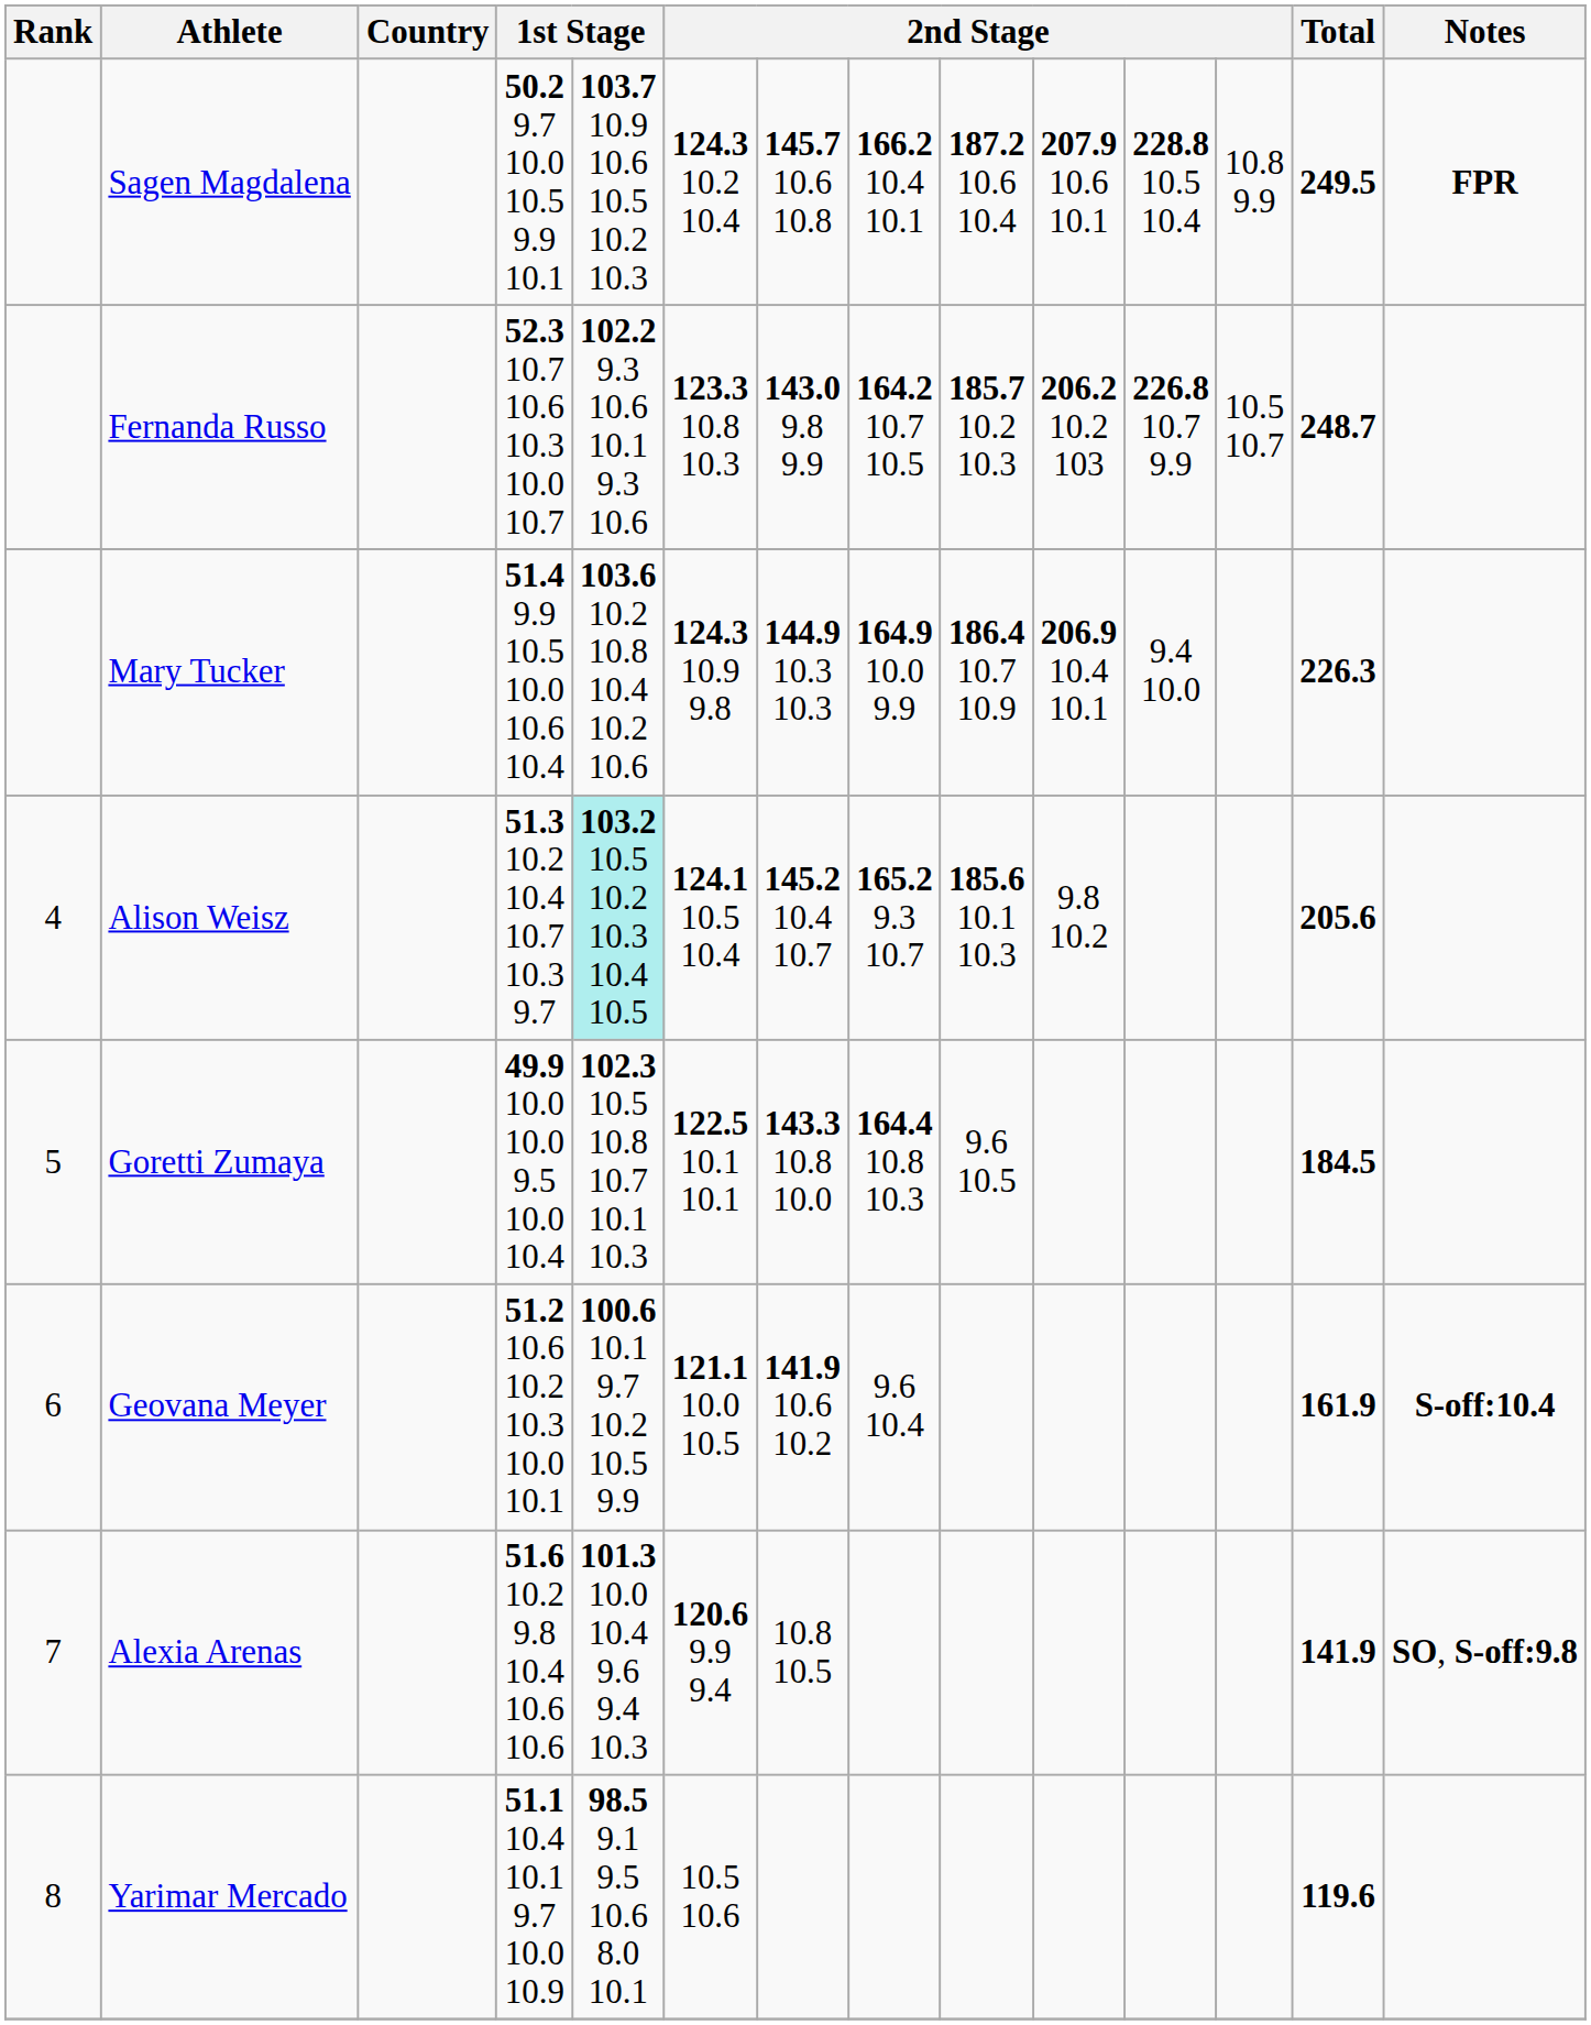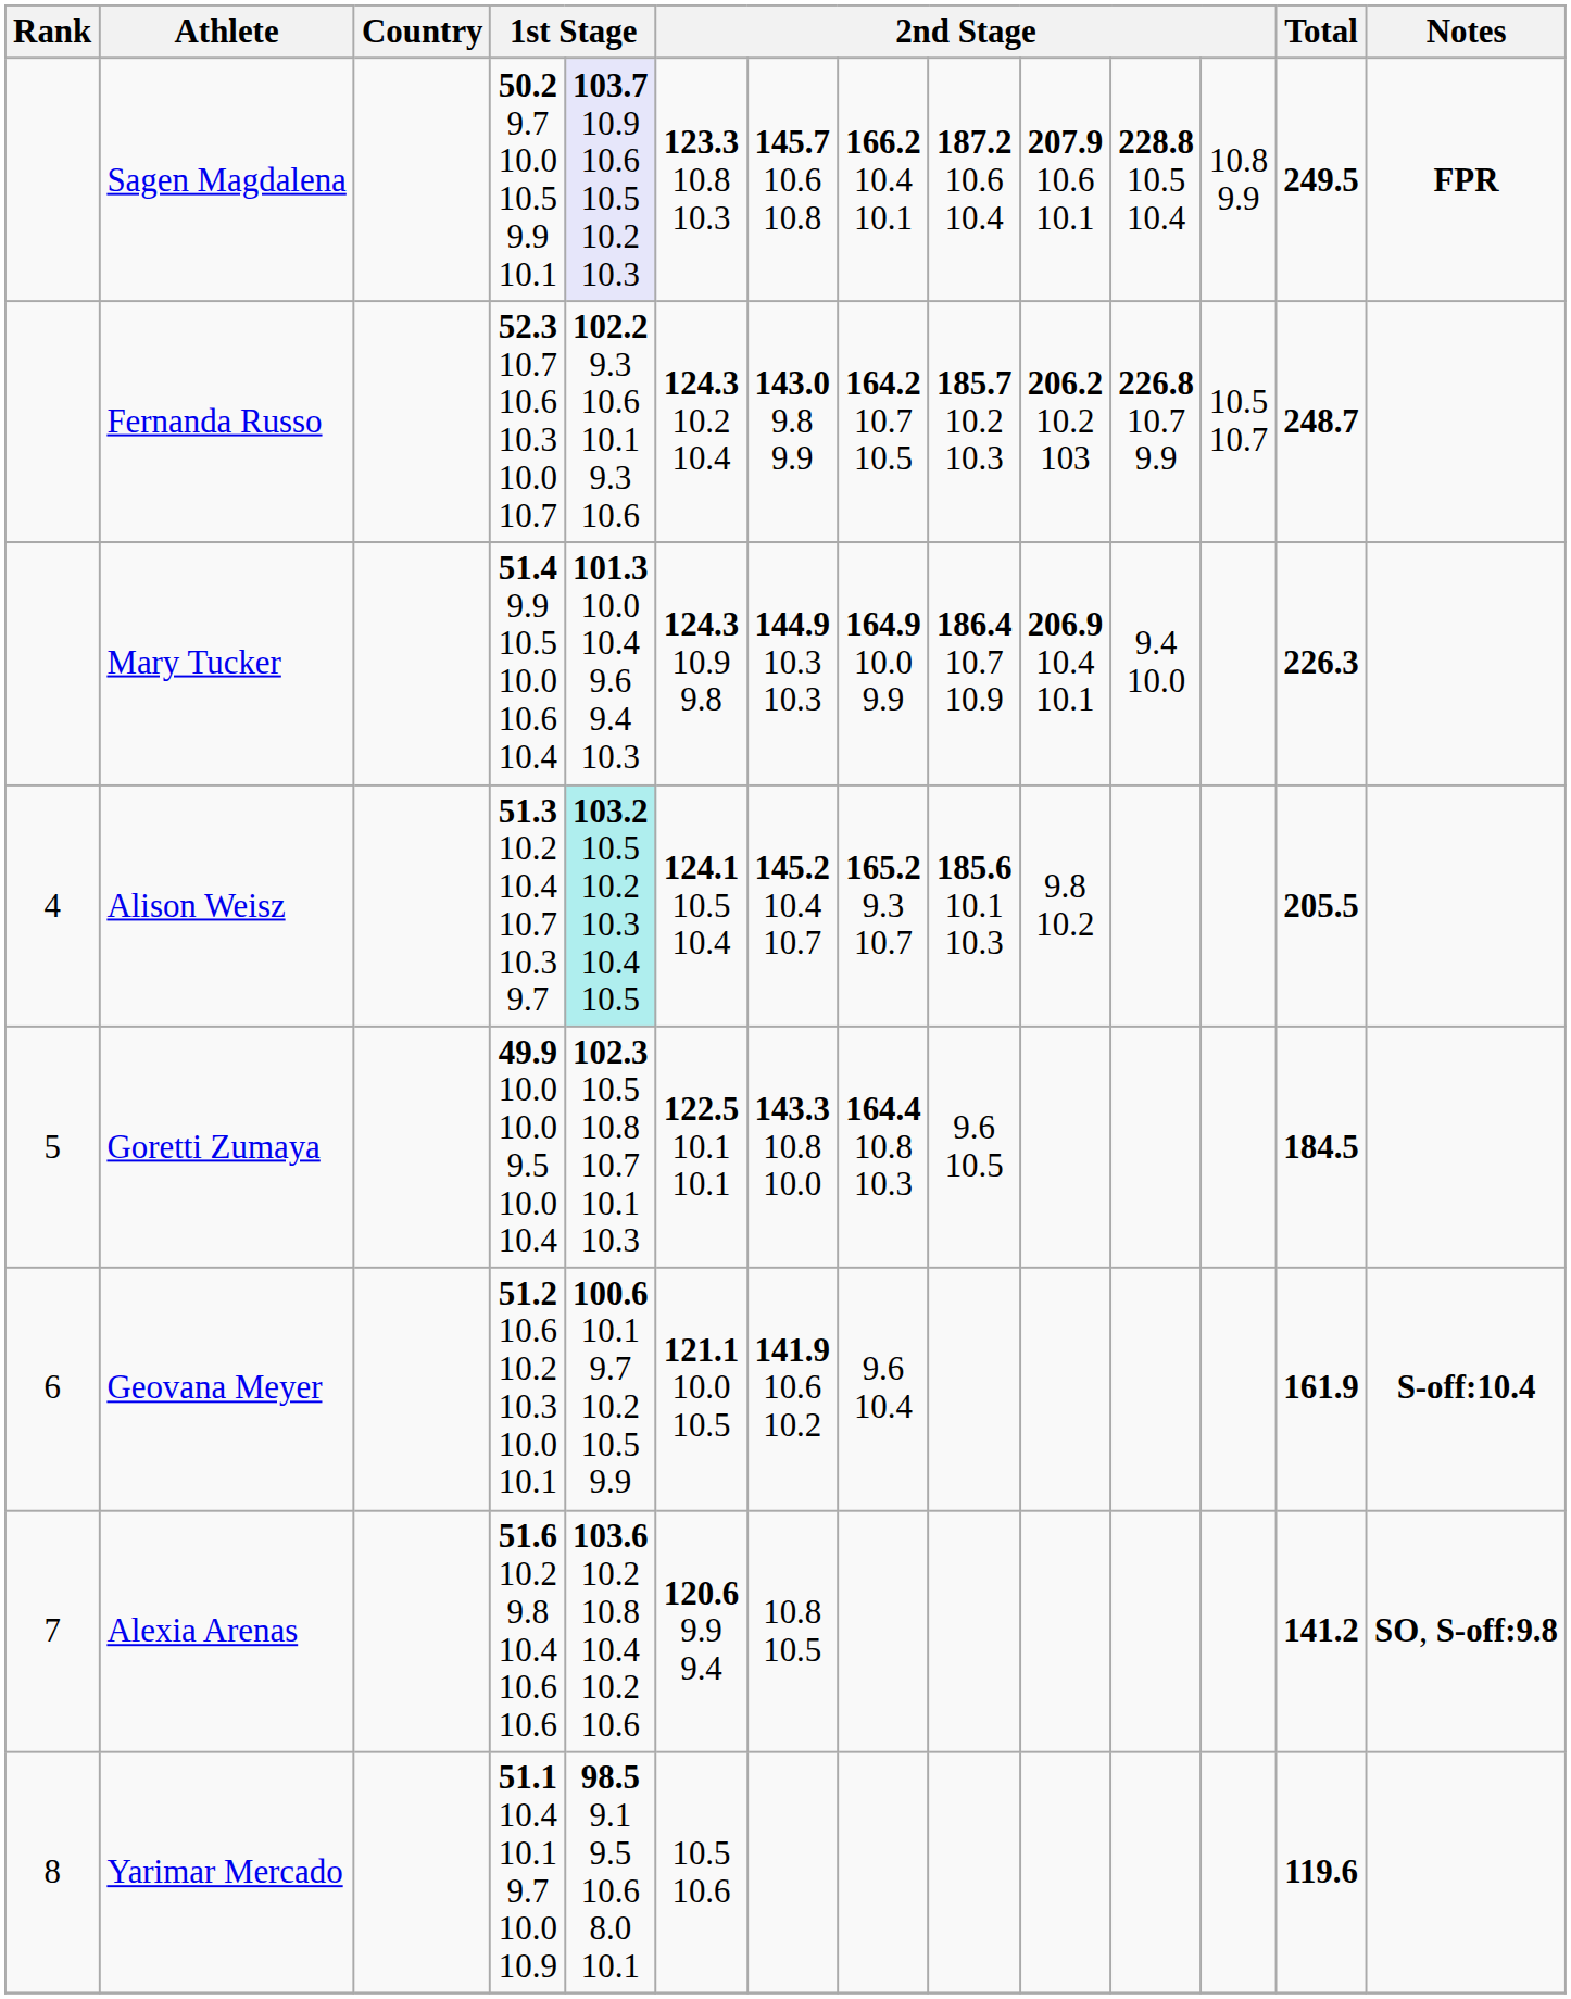Sagen Magdalena | column 5: no background -> lavender background
Sagen Magdalena | column 6: 124.3 10.2 10.4 -> 123.3 10.8 10.3
Fernanda Russo | column 6: 123.3 10.8 10.3 -> 124.3 10.2 10.4
Mary Tucker | column 5: 103.6 10.2 10.8 10.4 10.2 10.6 -> 101.3 10.0 10.4 9.6 9.4 10.3
Alison Weisz | Total: 205.6 -> 205.5
Alexia Arenas | column 5: 101.3 10.0 10.4 9.6 9.4 10.3 -> 103.6 10.2 10.8 10.4 10.2 10.6
Alexia Arenas | Total: 141.9 -> 141.2
